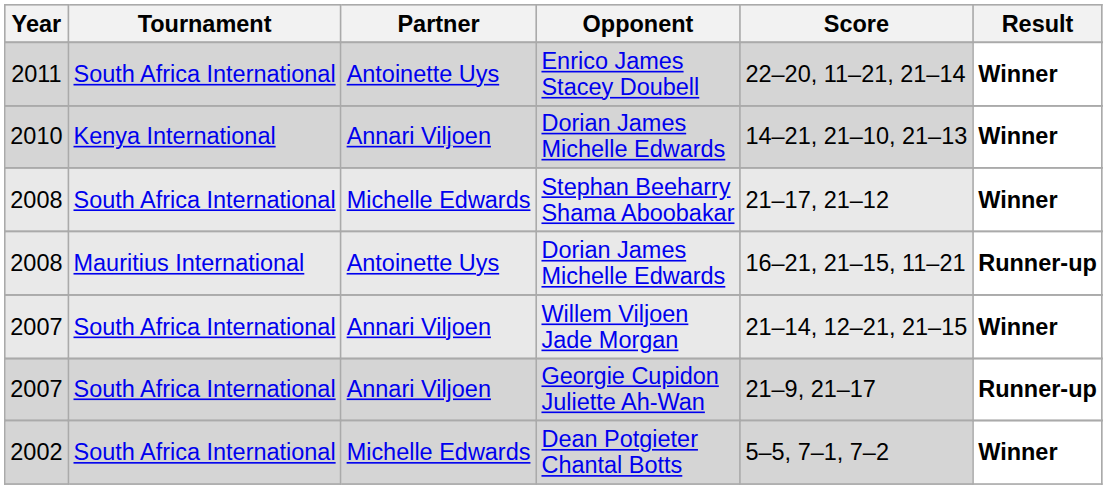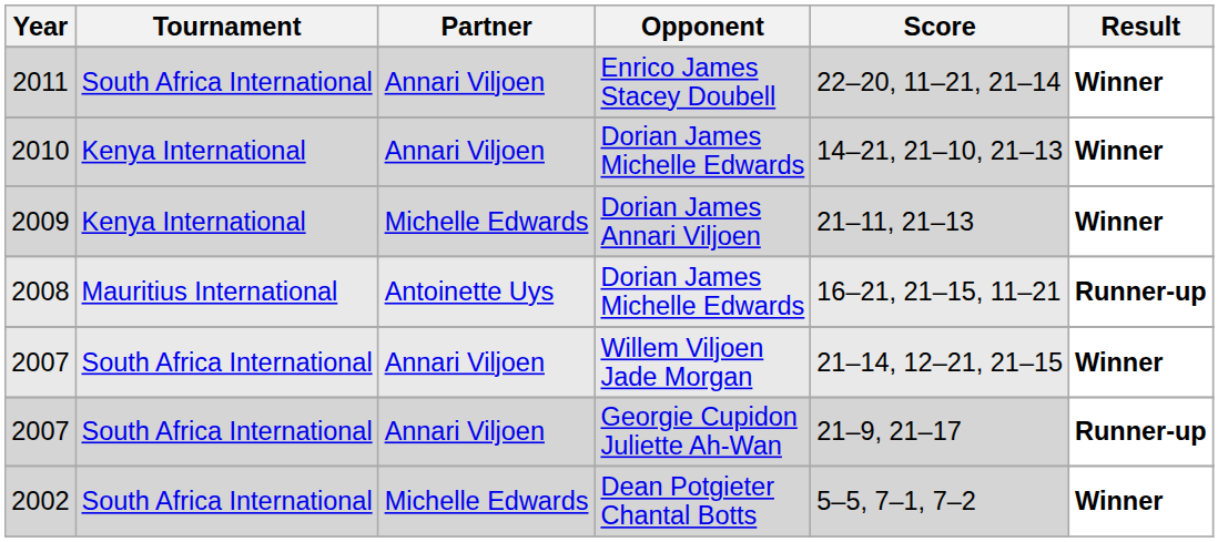Enrico James Stacey Doubell | Partner: Antoinette Uys -> Annari Viljoen
+ row: 2009 | Kenya International | Michelle Edwards | Dorian James Annari Viljoen | 21–11, 21–13 | Winner
- row: 2008 | South Africa International | Michelle Edwards | Stephan Beeharry Shama Aboobakar | 21–17, 21–12 | Winner
